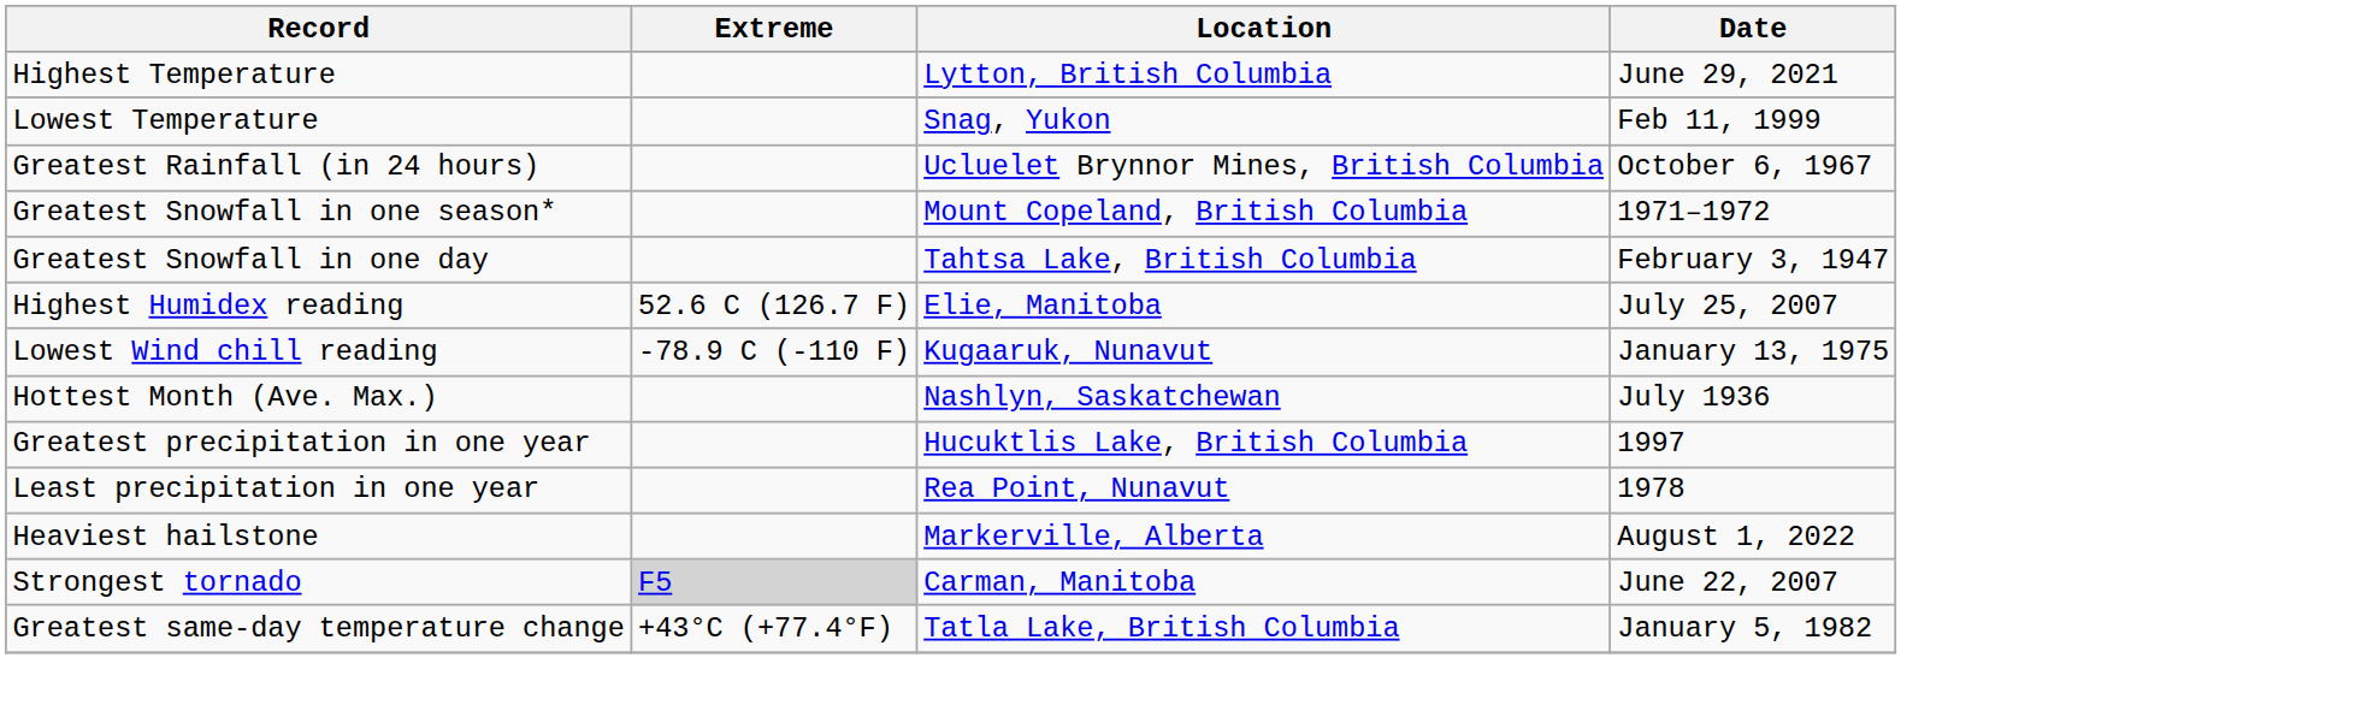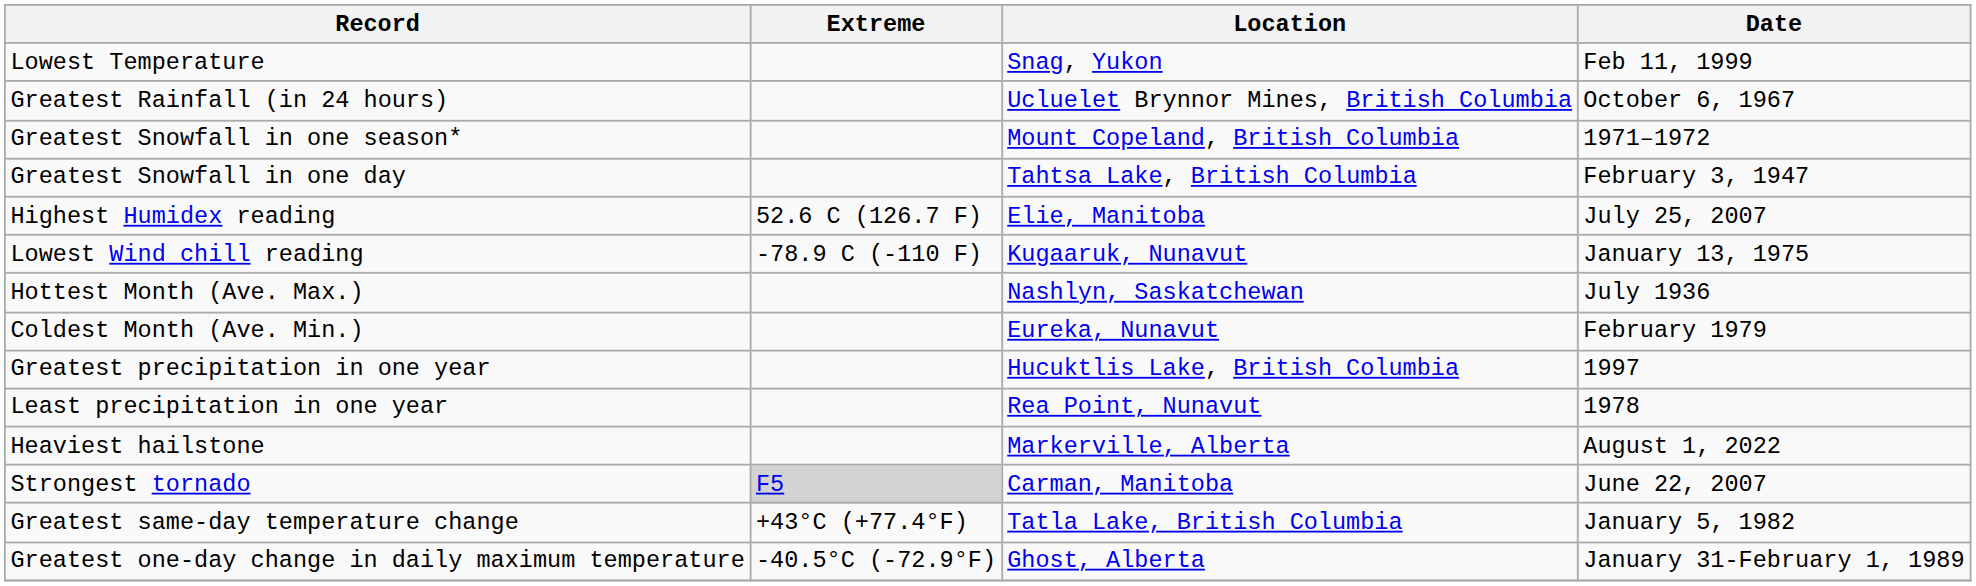- row: Highest Temperature | Lytton, British Columbia | June 29, 2021
+ row: Coldest Month (Ave. Min.) | Eureka, Nunavut | February 1979
+ row: Greatest one-day change in daily maximum temperature | -40.5°C (-72.9°F) | Ghost, Alberta | January 31-February 1, 1989
